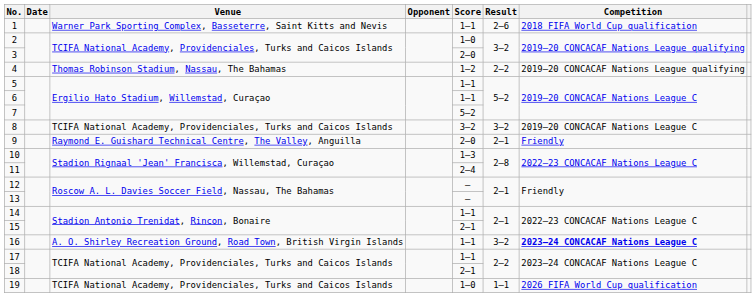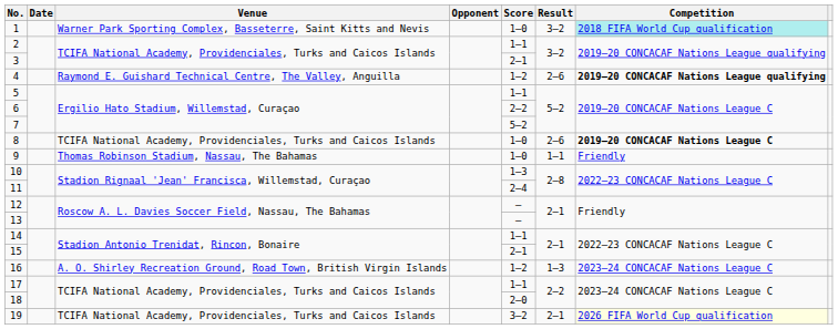1 | Score: 1–1 -> 1–0
1 | Result: 2–6 -> 3–2
1 | Competition: no background -> paleturquoise background
2 | Score: 1–0 -> 1–1
3 | Score: 2–0 -> 2–1
4 | Venue: Thomas Robinson Stadium, Nassau, The Bahamas -> Raymond E. Guishard Technical Centre, The Valley, Anguilla
4 | Result: 2–2 -> 2–6
4 | Competition: normal -> bold
6 | Score: 1–1 -> 2–2
8 | Score: 3–2 -> 1–0
8 | Result: 3–2 -> 2–6
8 | Competition: normal -> bold
9 | Venue: Raymond E. Guishard Technical Centre, The Valley, Anguilla -> Thomas Robinson Stadium, Nassau, The Bahamas
9 | Score: 2–0 -> 1–0
9 | Result: 2–1 -> 1–1
16 | Score: 1–1 -> 1–2
16 | Result: 3–2 -> 1–3
16 | Competition: bold -> normal
18 | Score: 2–1 -> 2–0
19 | Score: 1–0 -> 3–2
19 | Result: 1–1 -> 2–1
19 | Competition: no background -> lightyellow background
